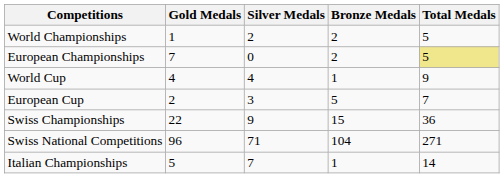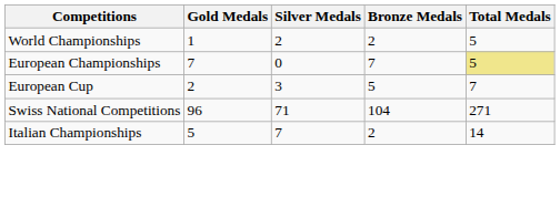European Championships | Bronze Medals: 2 -> 7
- row: World Cup | 4 | 4 | 1 | 9
- row: Swiss Championships | 22 | 9 | 15 | 36
Italian Championships | Bronze Medals: 1 -> 2
